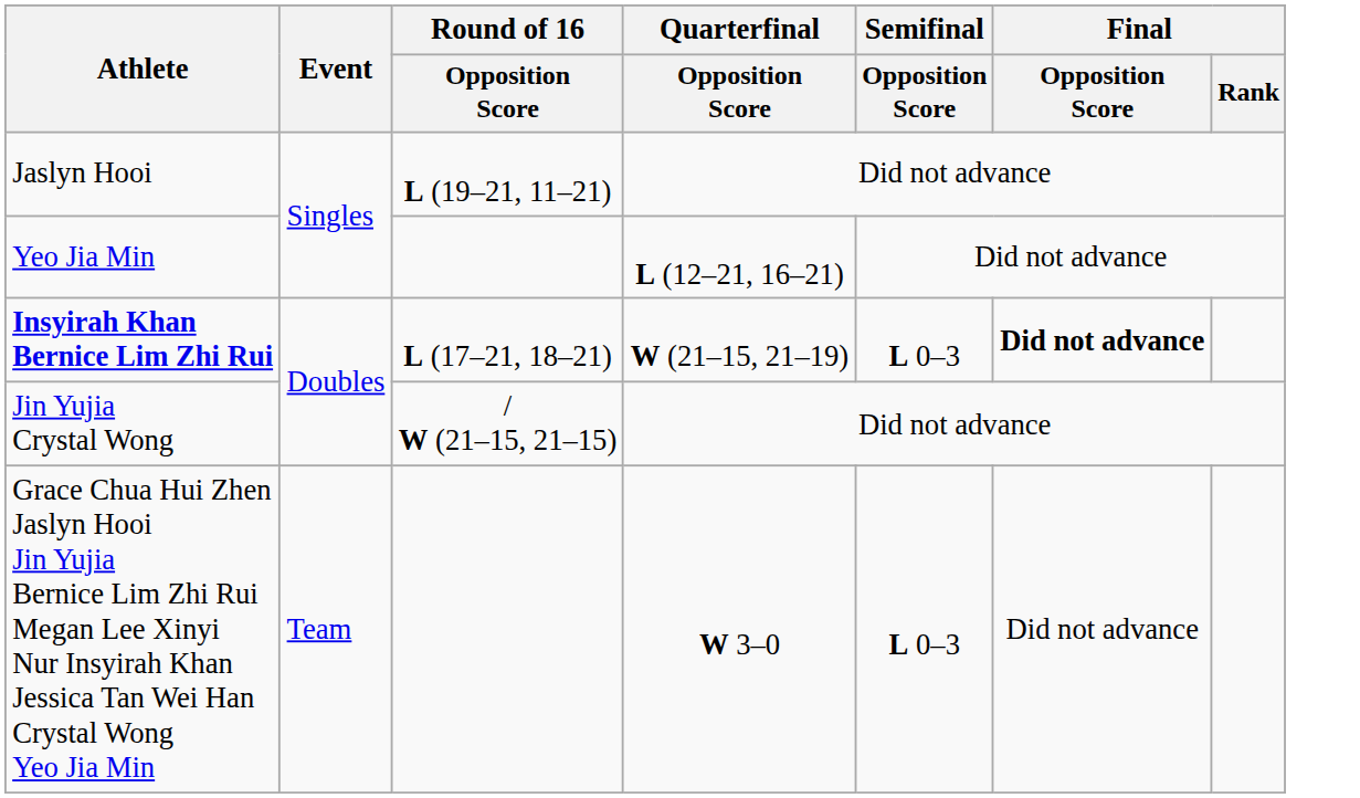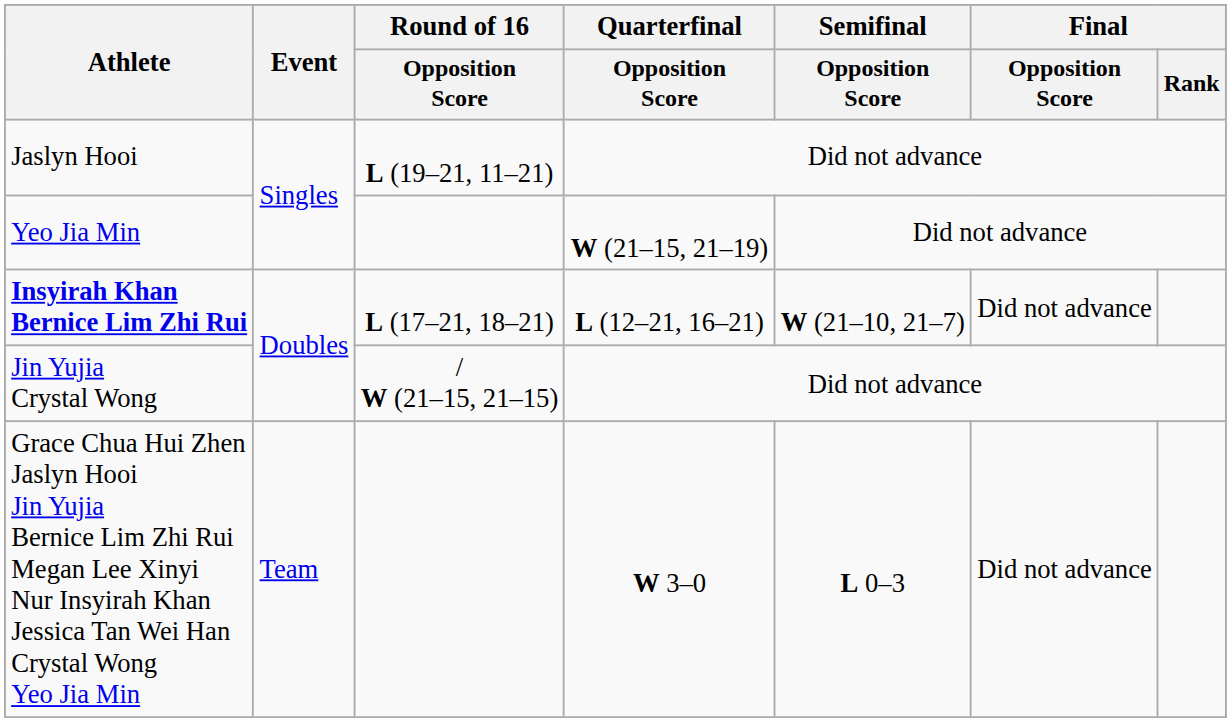Yeo Jia Min | Quarterfinal / Opposition Score: L (12–21, 16–21) -> W (21–15, 21–19)
Insyirah Khan Bernice Lim Zhi Rui | Quarterfinal / Opposition Score: W (21–15, 21–19) -> L (12–21, 16–21)
Insyirah Khan Bernice Lim Zhi Rui | Semifinal / Opposition Score: L 0–3 -> W (21–10, 21–7)
Insyirah Khan Bernice Lim Zhi Rui | Final / Opposition Score: bold -> normal
